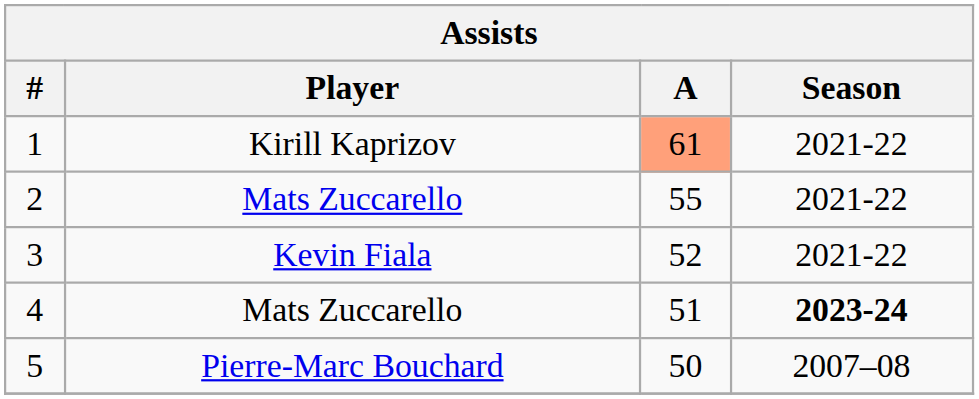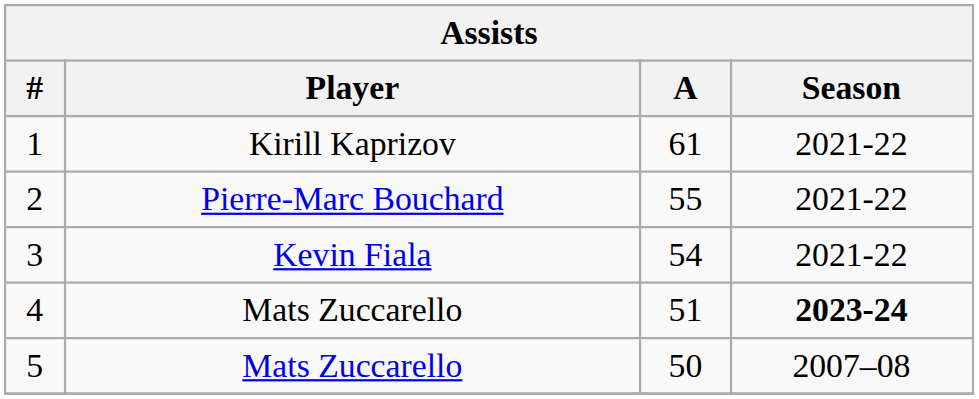1 | A: lightsalmon background -> no background
2 | Player: Mats Zuccarello -> Pierre-Marc Bouchard
3 | A: 52 -> 54
5 | Player: Pierre-Marc Bouchard -> Mats Zuccarello
